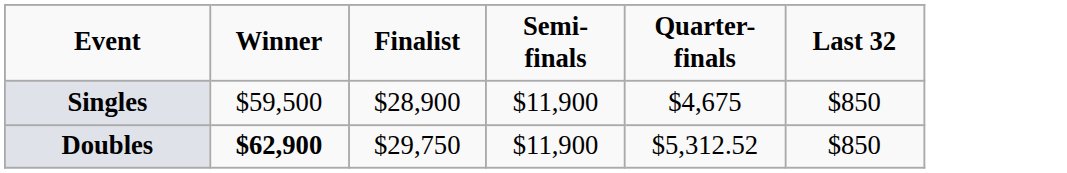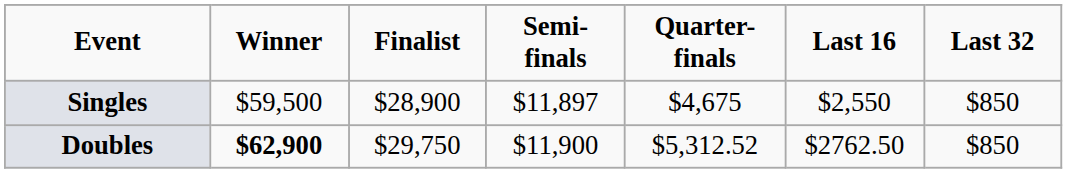+ column: Last 16 | $2,550 | $2762.50
Singles | Semi-finals: $11,900 -> $11,897
